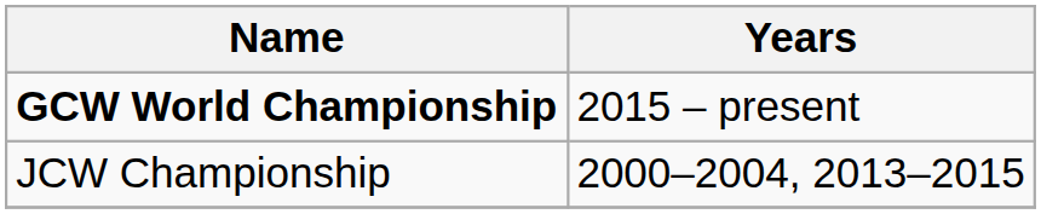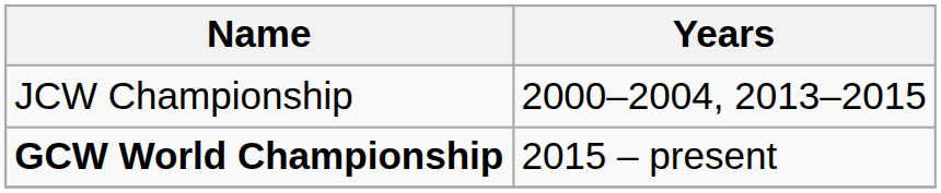rows swapped: JCW Championship <-> GCW World Championship
